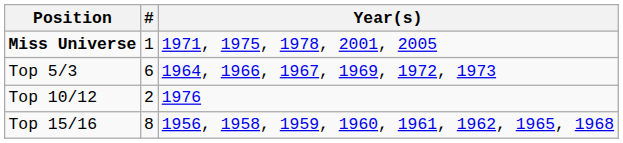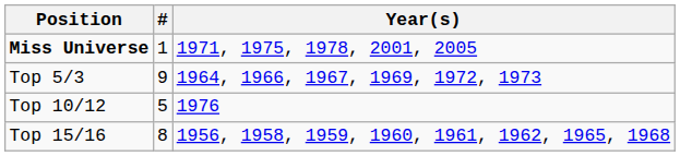Top 5/3 | #: 6 -> 9
Top 10/12 | #: 2 -> 5
